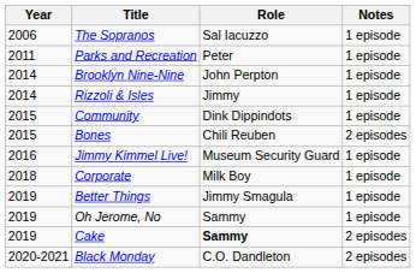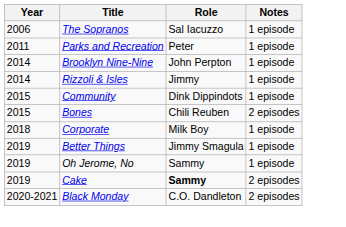- row: 2016 | Jimmy Kimmel Live! | Museum Security Guard | 1 episode
